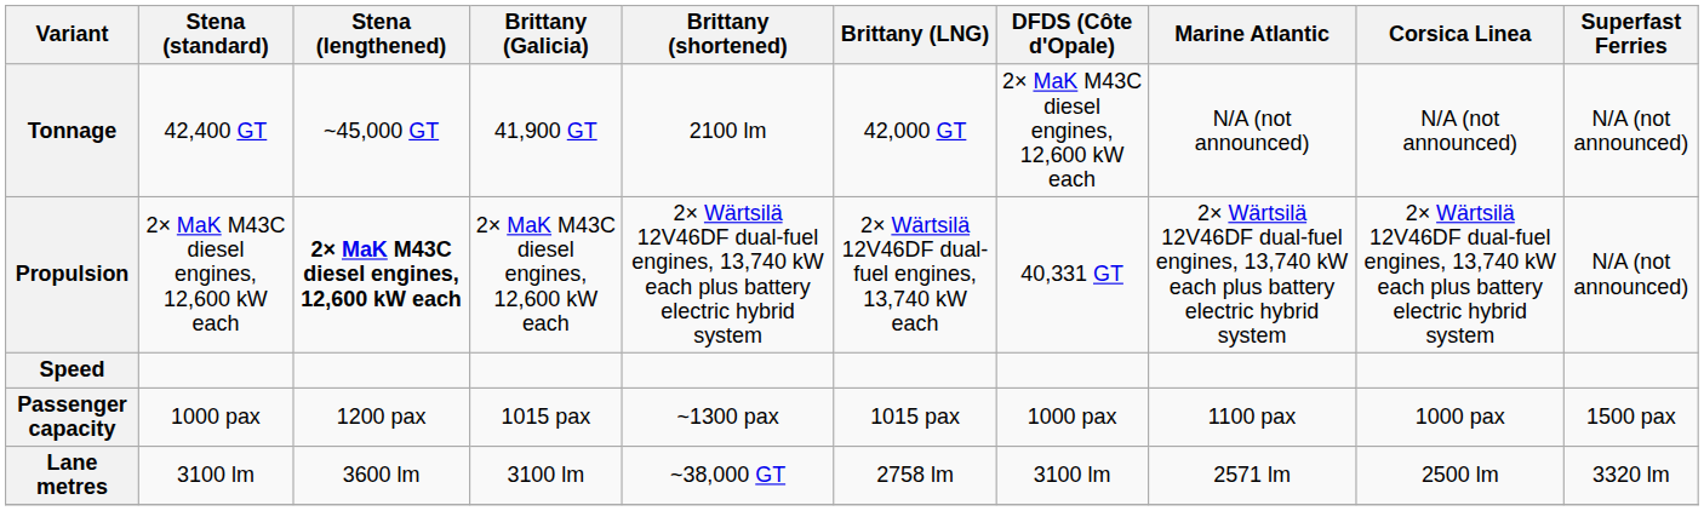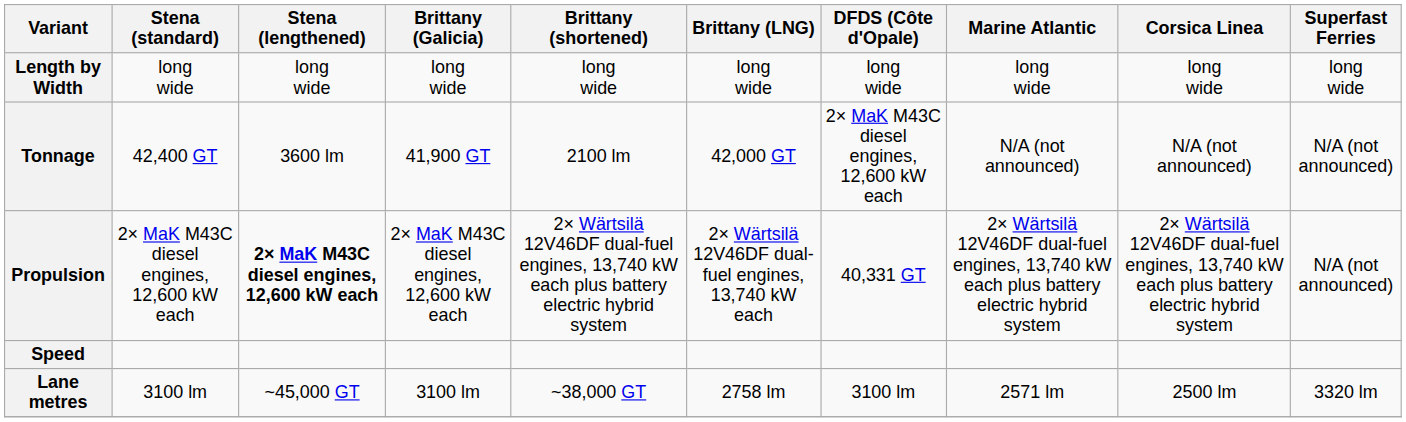+ row: Length by Width | long wide | long wide | long wide | long wide | long wide | long wide | long wide | long wide | long wide
Tonnage | Stena (lengthened): ~45,000 GT -> 3600 lm
- row: Passenger capacity | 1000 pax | 1200 pax | 1015 pax | ~1300 pax | 1015 pax | 1000 pax | 1100 pax | 1000 pax | 1500 pax
Lane metres | Stena (lengthened): 3600 lm -> ~45,000 GT
